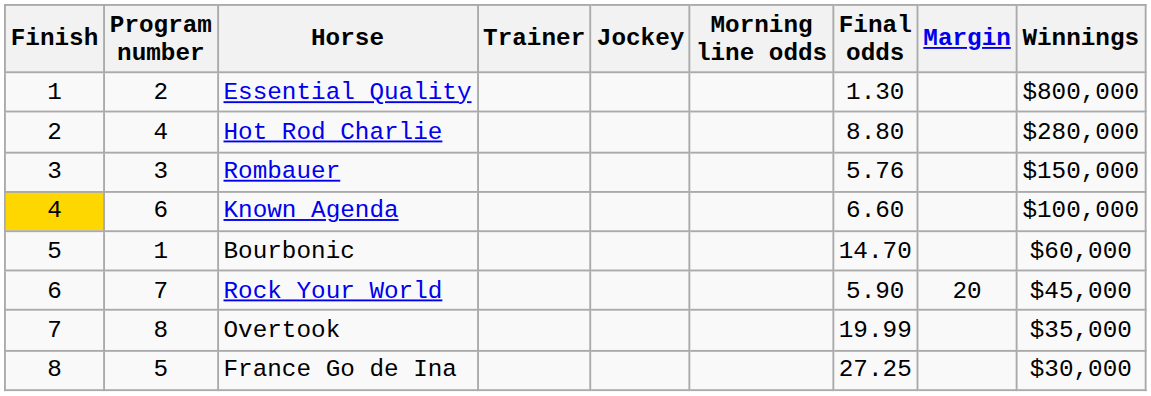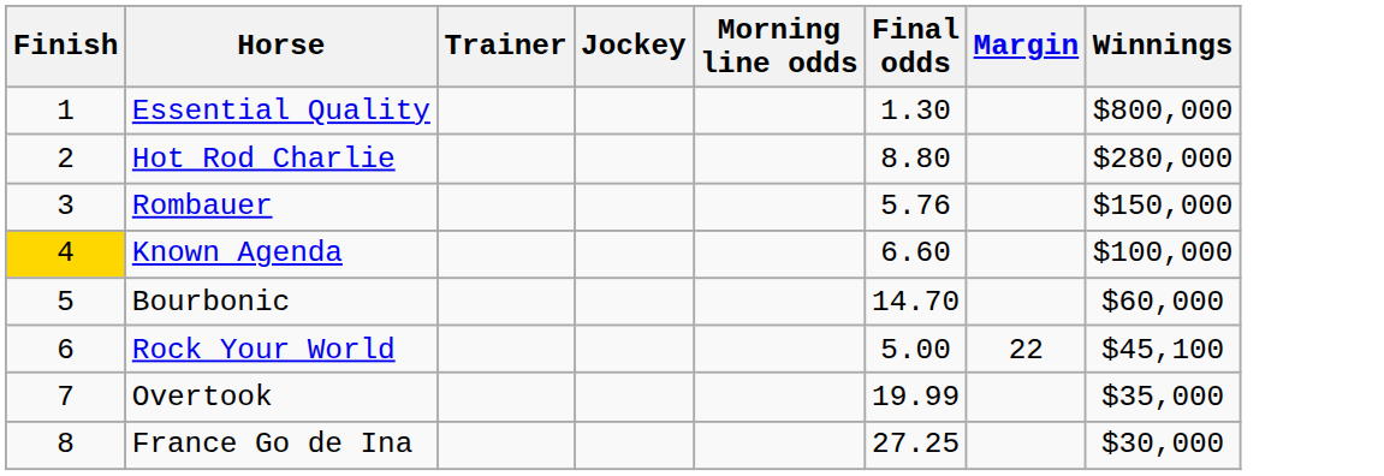- column: Program number | 2 | 4 | 3 | 6 | 1 | 7 | 8 | 5
Rock Your World | Final odds: 5.90 -> 5.00
Rock Your World | Margin: 20 -> 22
Rock Your World | Winnings: $45,000 -> $45,100
